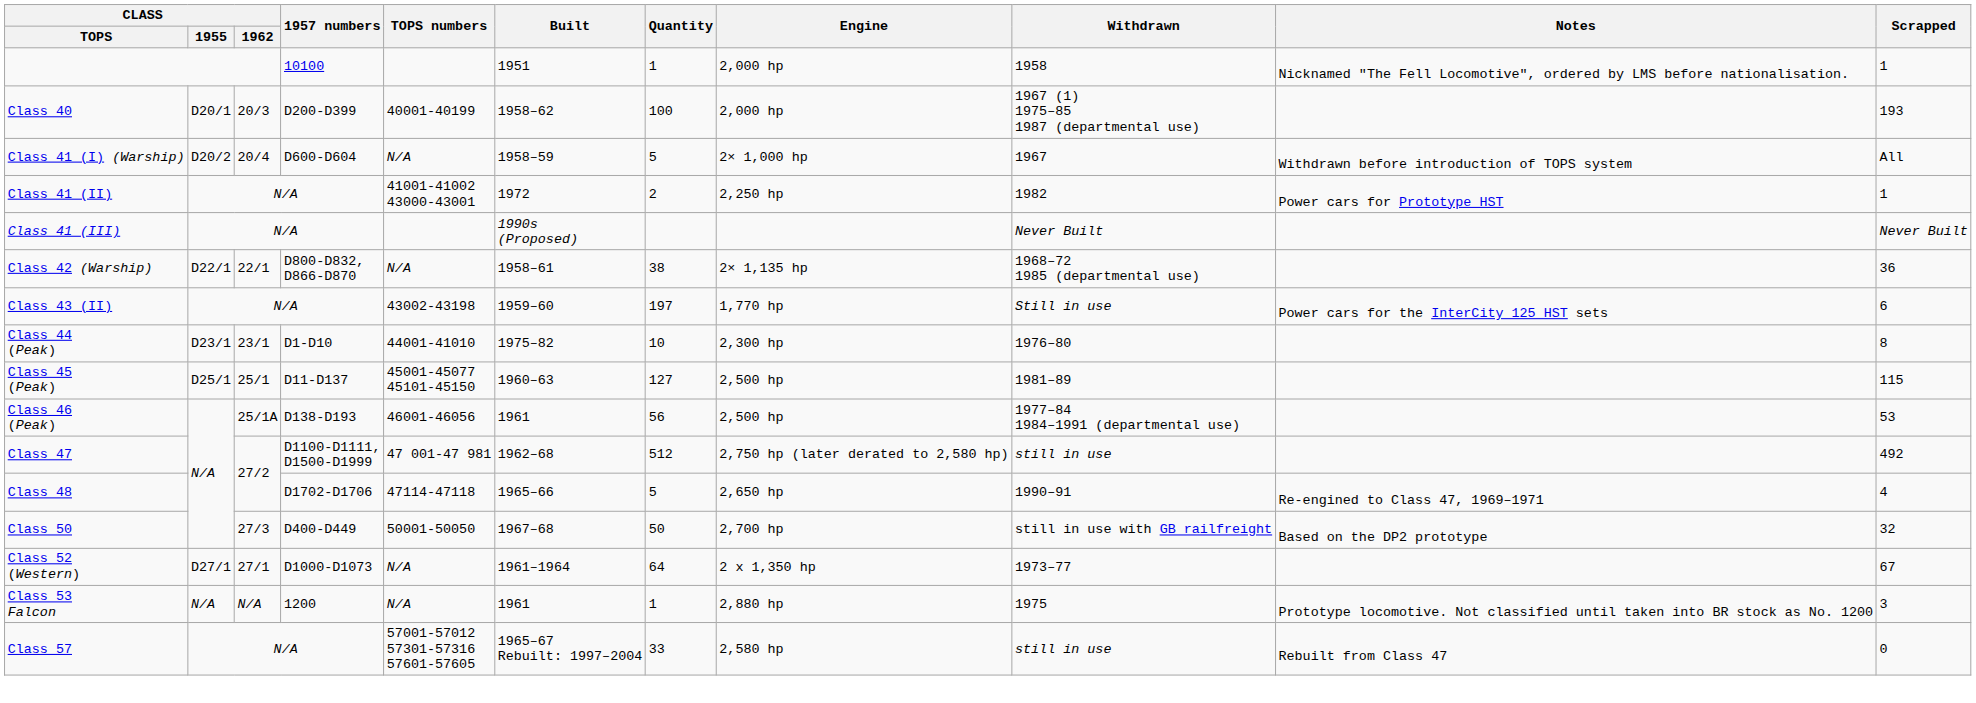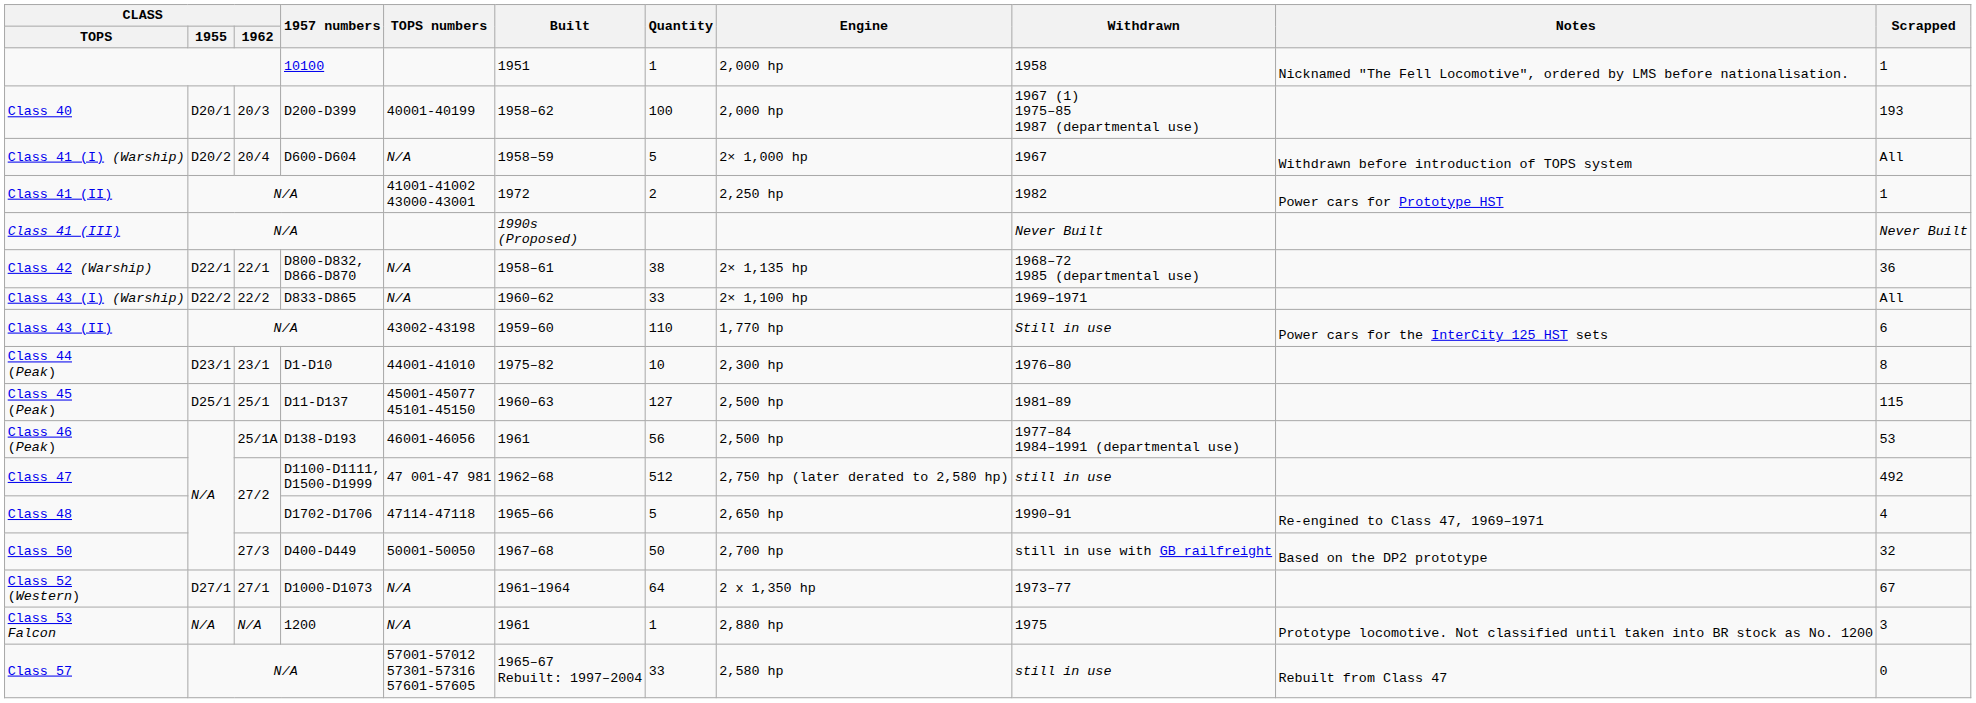+ row: Class 43 (I) (Warship) | D22/2 | 22/2 | D833-D865 | N/A | 1960–62 | 33 | 2× 1,100 hp | 1969–1971 | All
Class 43 (II) | Quantity: 197 -> 110
